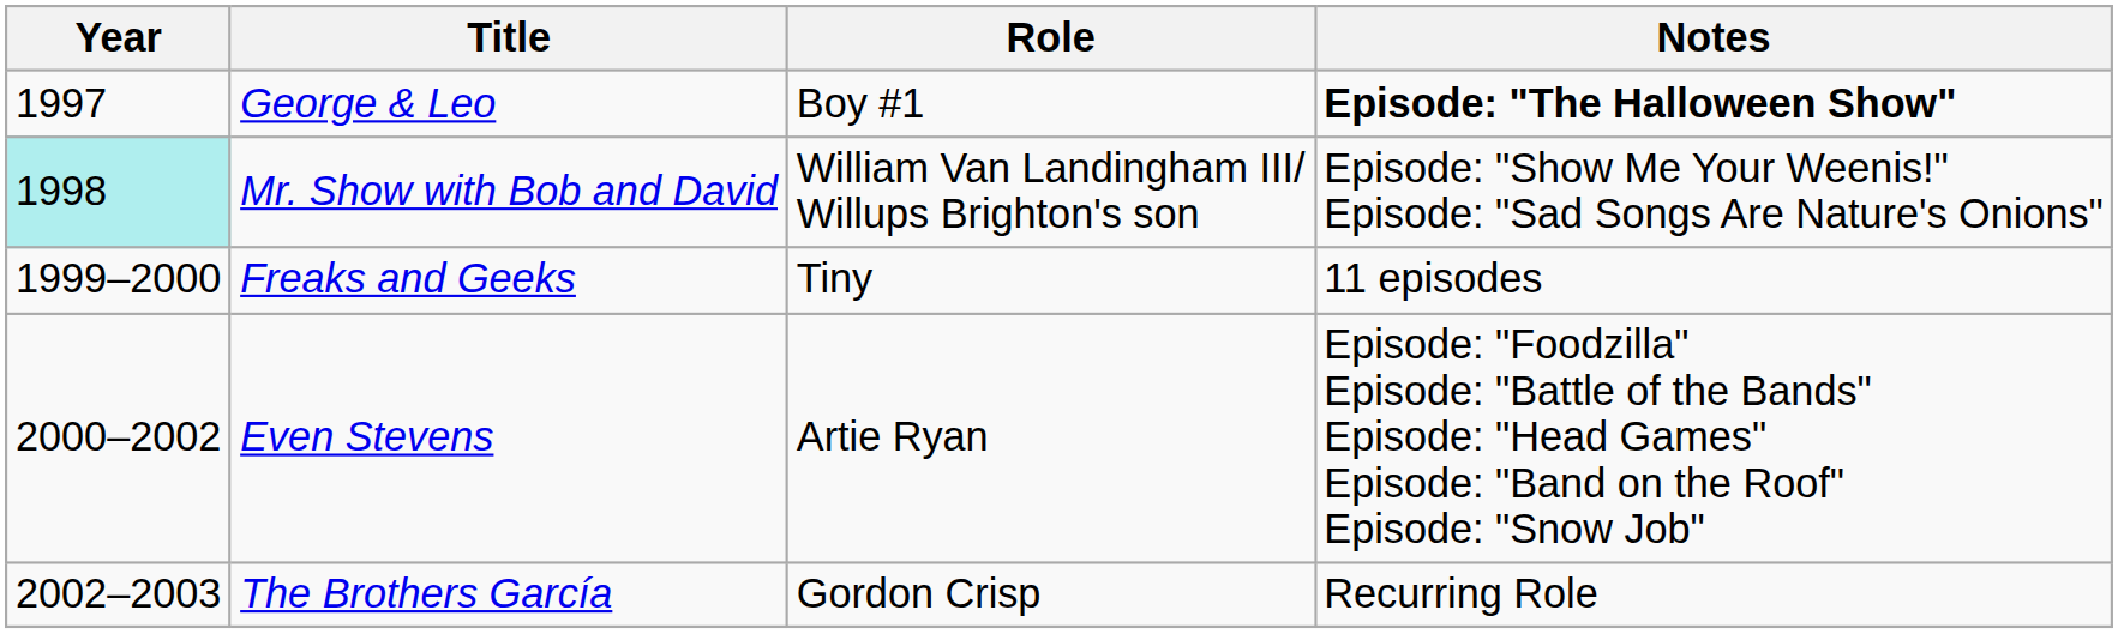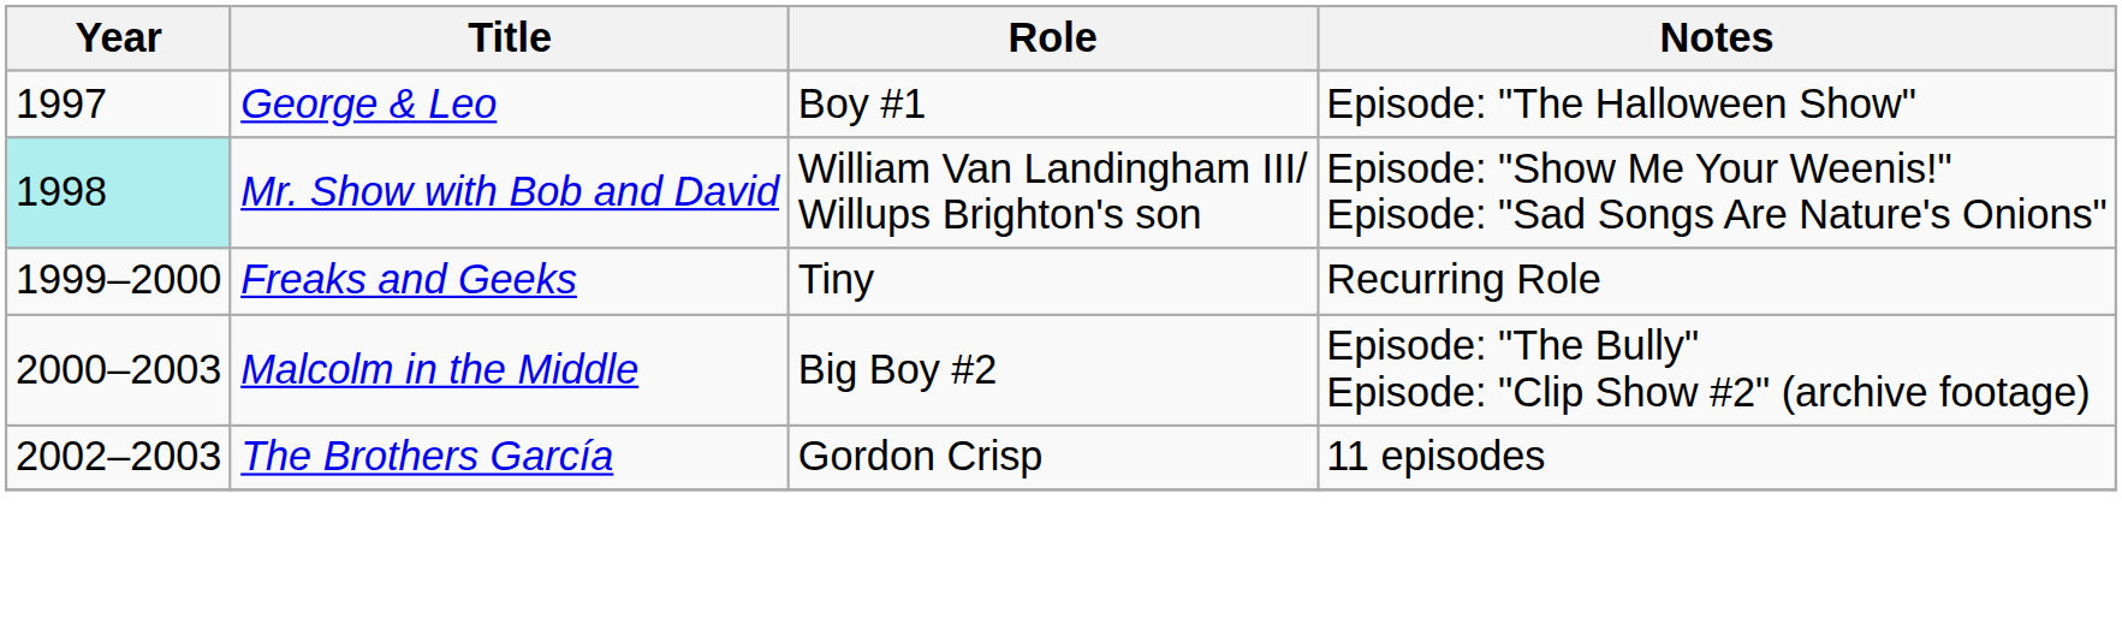George & Leo | Notes: bold -> normal
Freaks and Geeks | Notes: 11 episodes -> Recurring Role
+ row: 2000–2003 | Malcolm in the Middle | Big Boy #2 | Episode: "The Bully" Episode: "Clip Show #2" (archive footage)
- row: 2000–2002 | Even Stevens | Artie Ryan | Episode: "Foodzilla" Episode: "Battle of the Bands" Episode: "Head Games" Episode: "Band on the Roof" Episode: "Snow Job"
The Brothers García | Notes: Recurring Role -> 11 episodes
